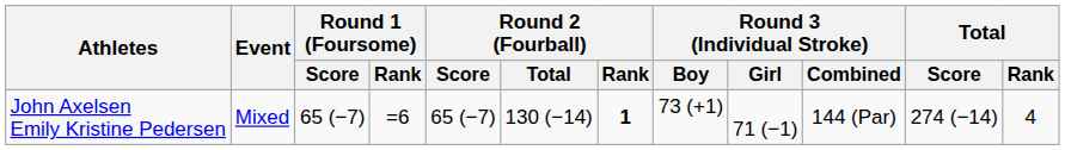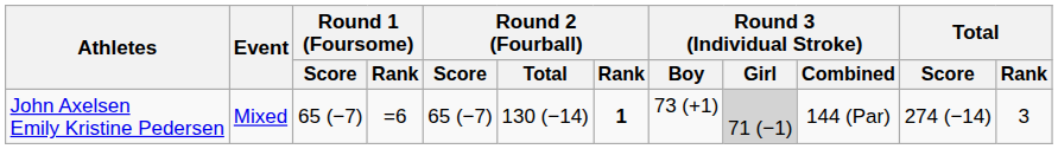John Axelsen Emily Kristine Pedersen | Round 3 (Individual Stroke) / Girl: no background -> lightgrey background
John Axelsen Emily Kristine Pedersen | Total / Rank: 4 -> 3
